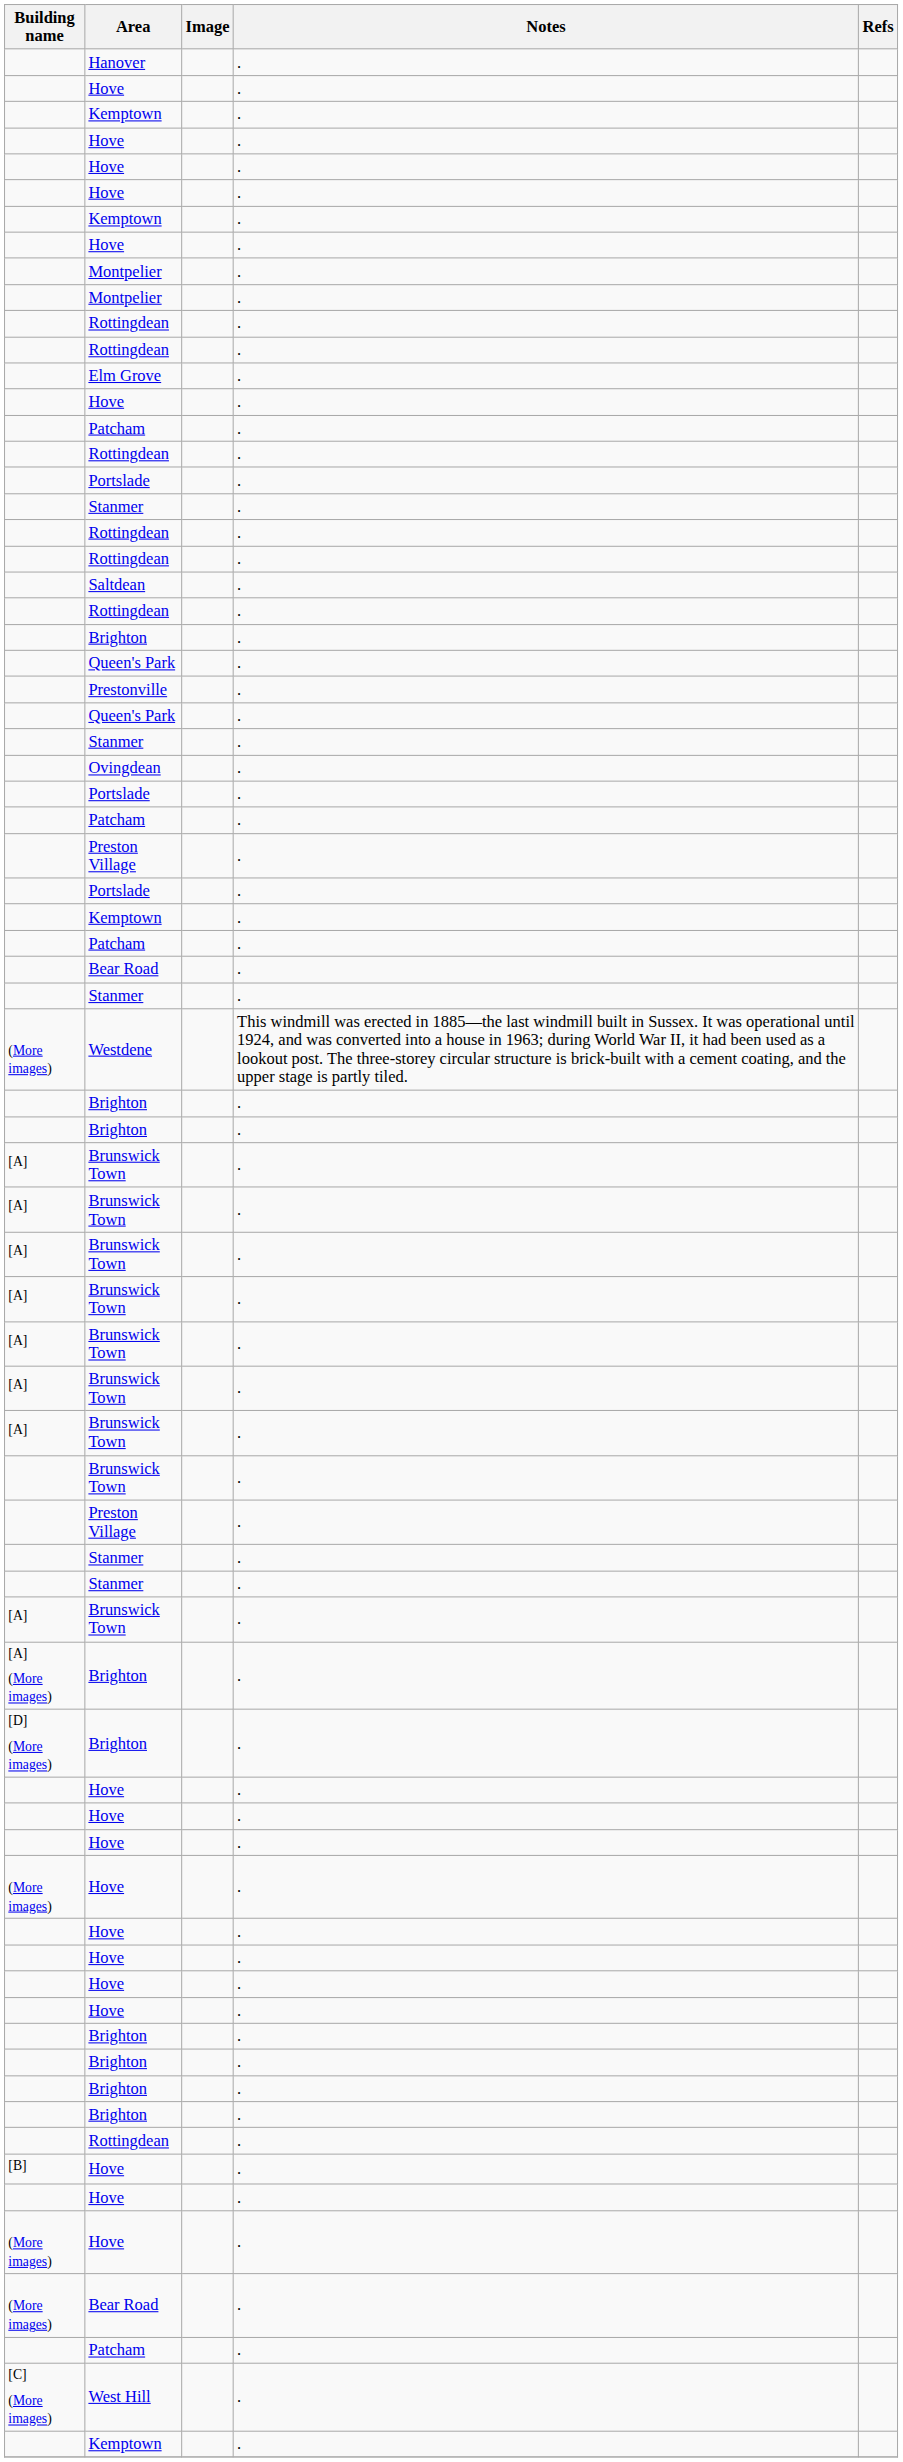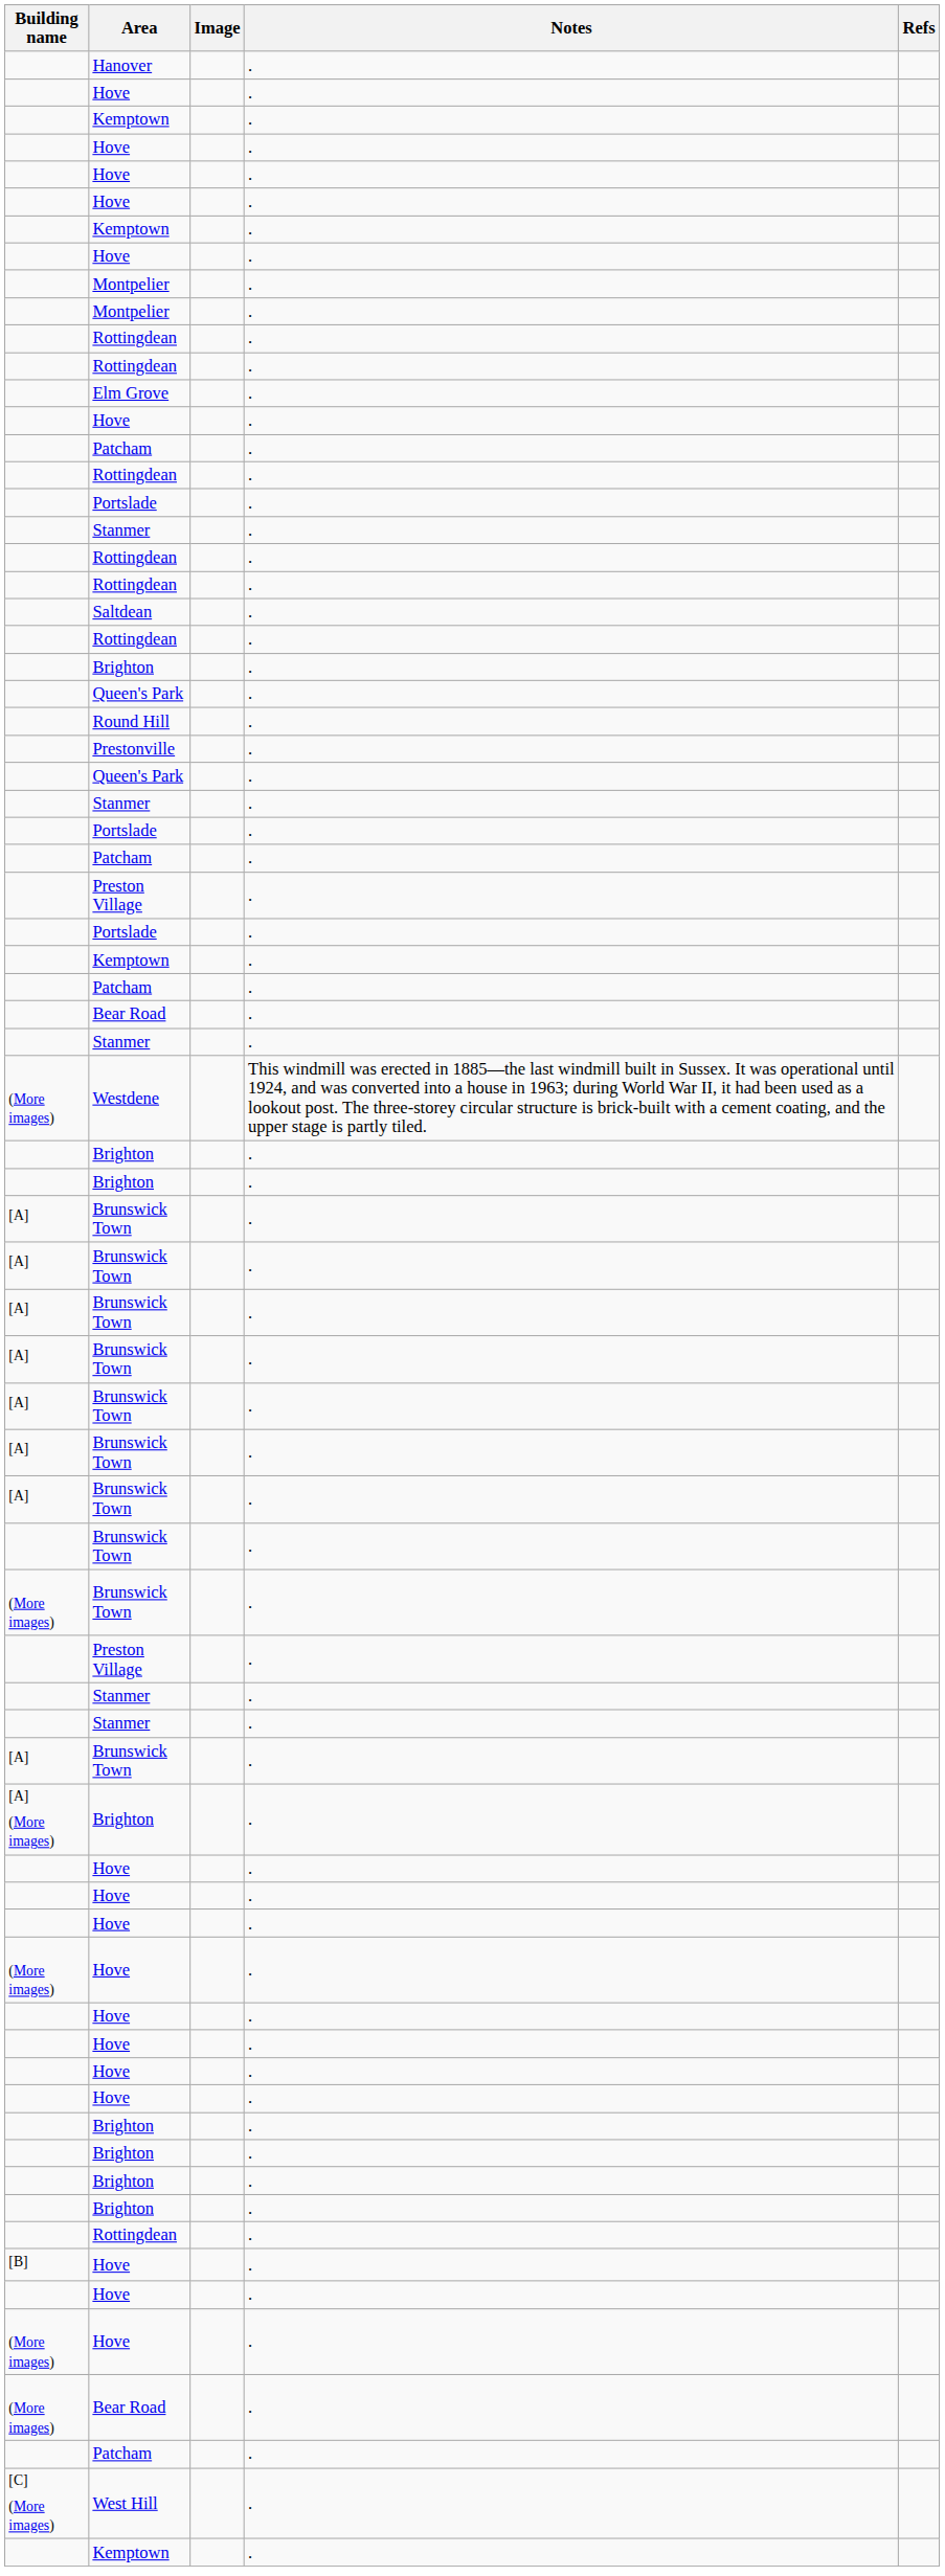+ row: Round Hill | .
- row: Ovingdean | .
+ row: (More images) | Brunswick Town | .
- row: [D] (More images) | Brighton | .
